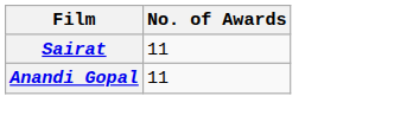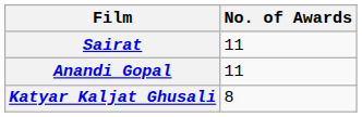+ row: Katyar Kaljat Ghusali | 8
